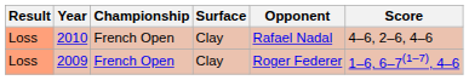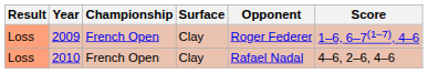rows swapped: 2009 <-> 2010
